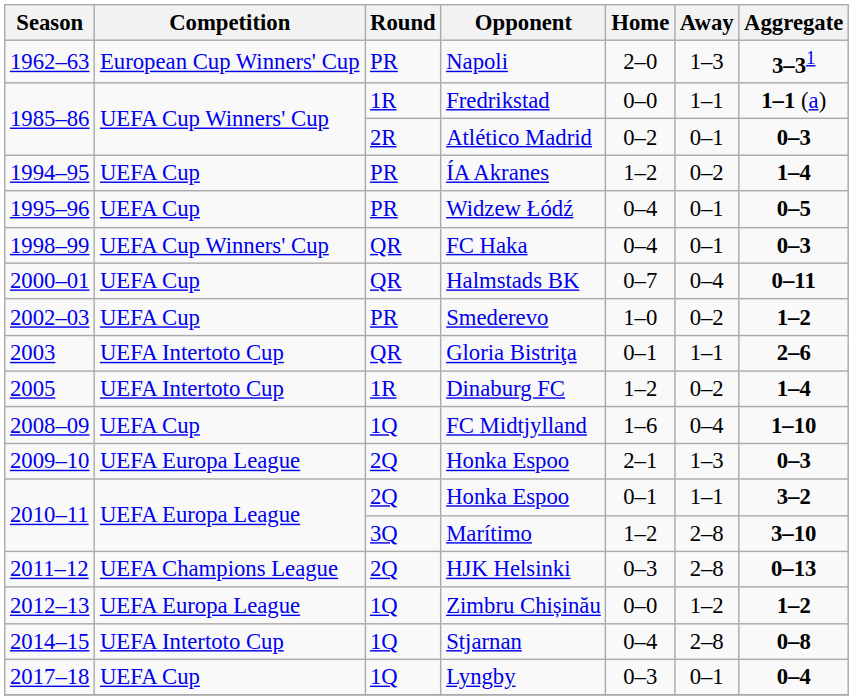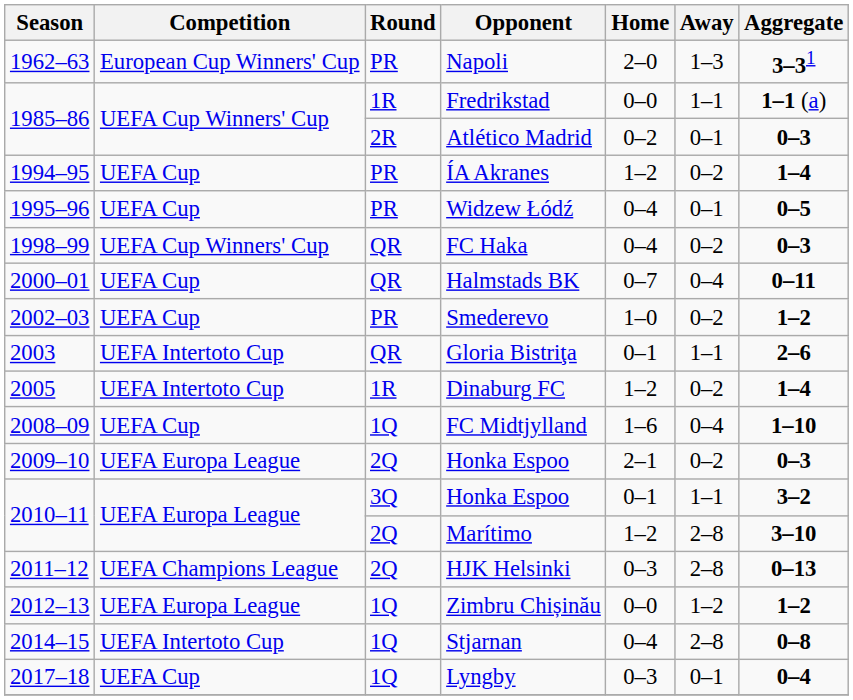FC Haka | Away: 0–1 -> 0–2
2009–10 / Honka Espoo | Away: 1–3 -> 0–2
2010–11 / Honka Espoo | Round: 2Q -> 3Q
Marítimo | Round: 3Q -> 2Q
